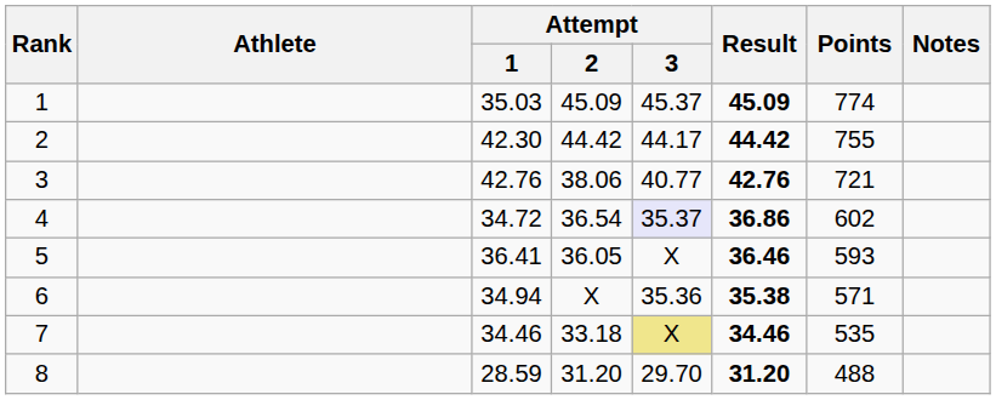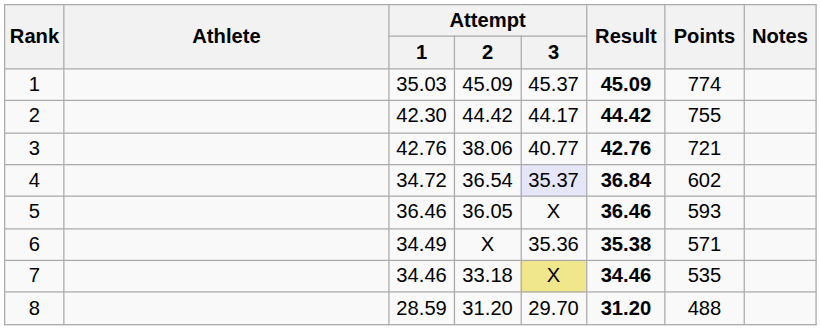4 | Result: 36.86 -> 36.84
5 | Attempt / 1: 36.41 -> 36.46
6 | Attempt / 1: 34.94 -> 34.49
